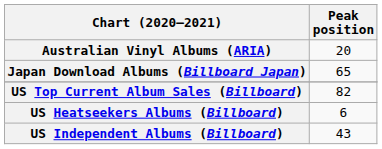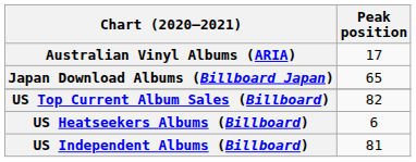Australian Vinyl Albums (ARIA) | Peak position: 20 -> 17
US Independent Albums (Billboard) | Peak position: 43 -> 81
